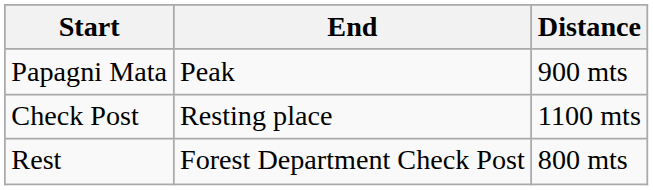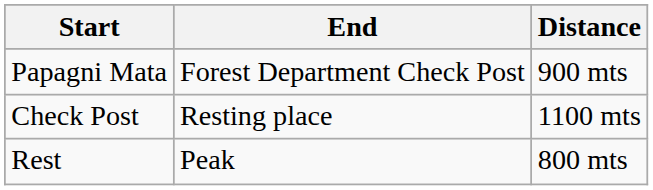Papagni Mata | End: Peak -> Forest Department Check Post
Rest | End: Forest Department Check Post -> Peak
